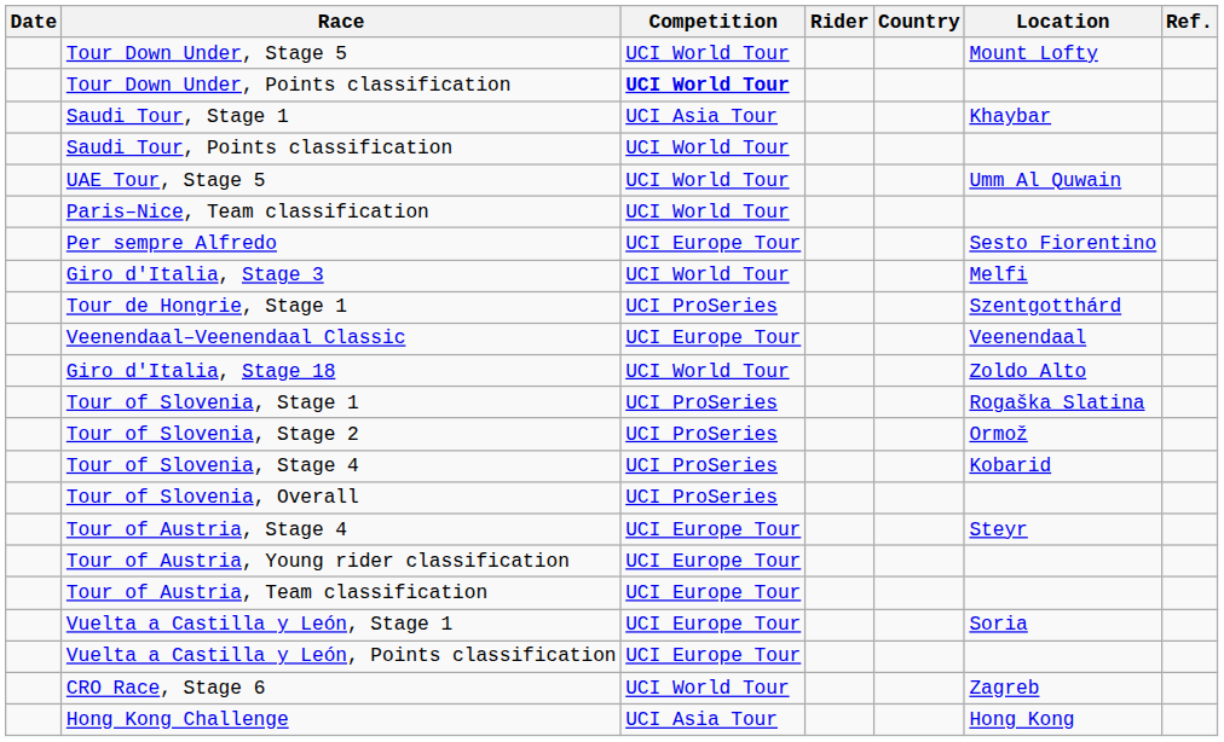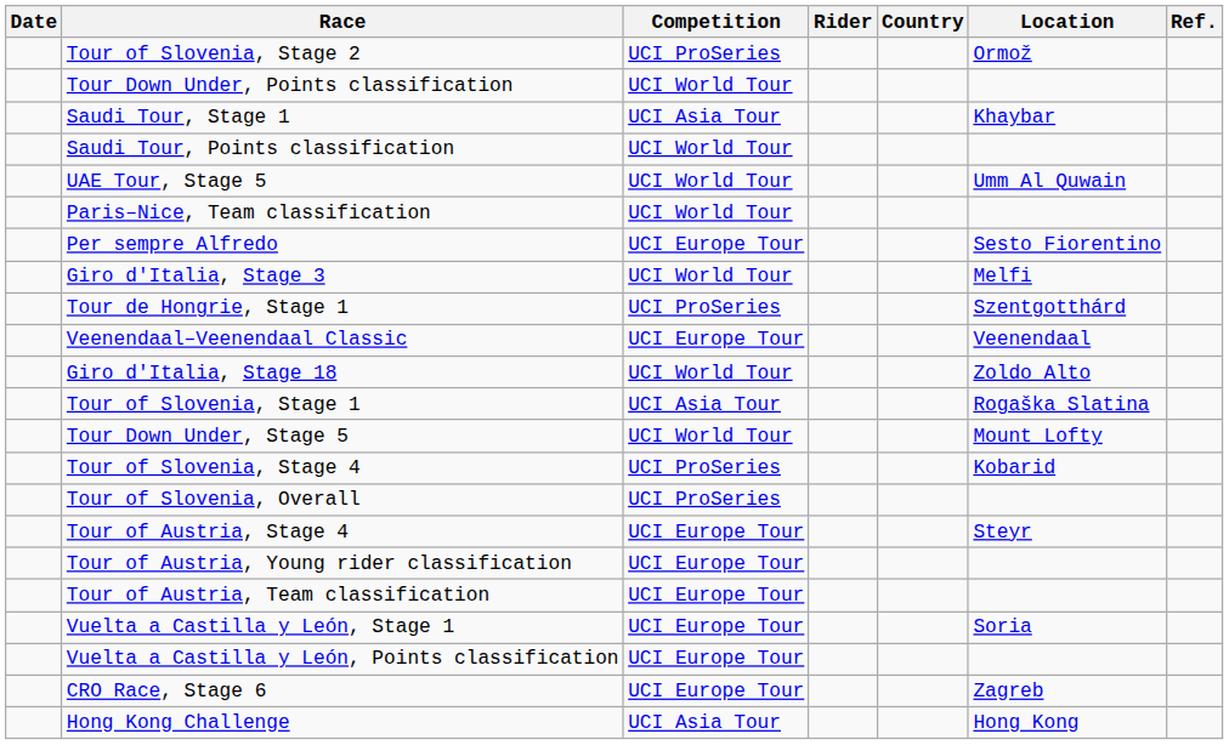rows swapped: Tour Down Under, Stage 5 <-> Tour of Slovenia, Stage 2
Tour Down Under, Points classification | Competition: bold -> normal
Tour of Slovenia, Stage 1 | Competition: UCI ProSeries -> UCI Asia Tour
CRO Race, Stage 6 | Competition: UCI World Tour -> UCI Europe Tour
